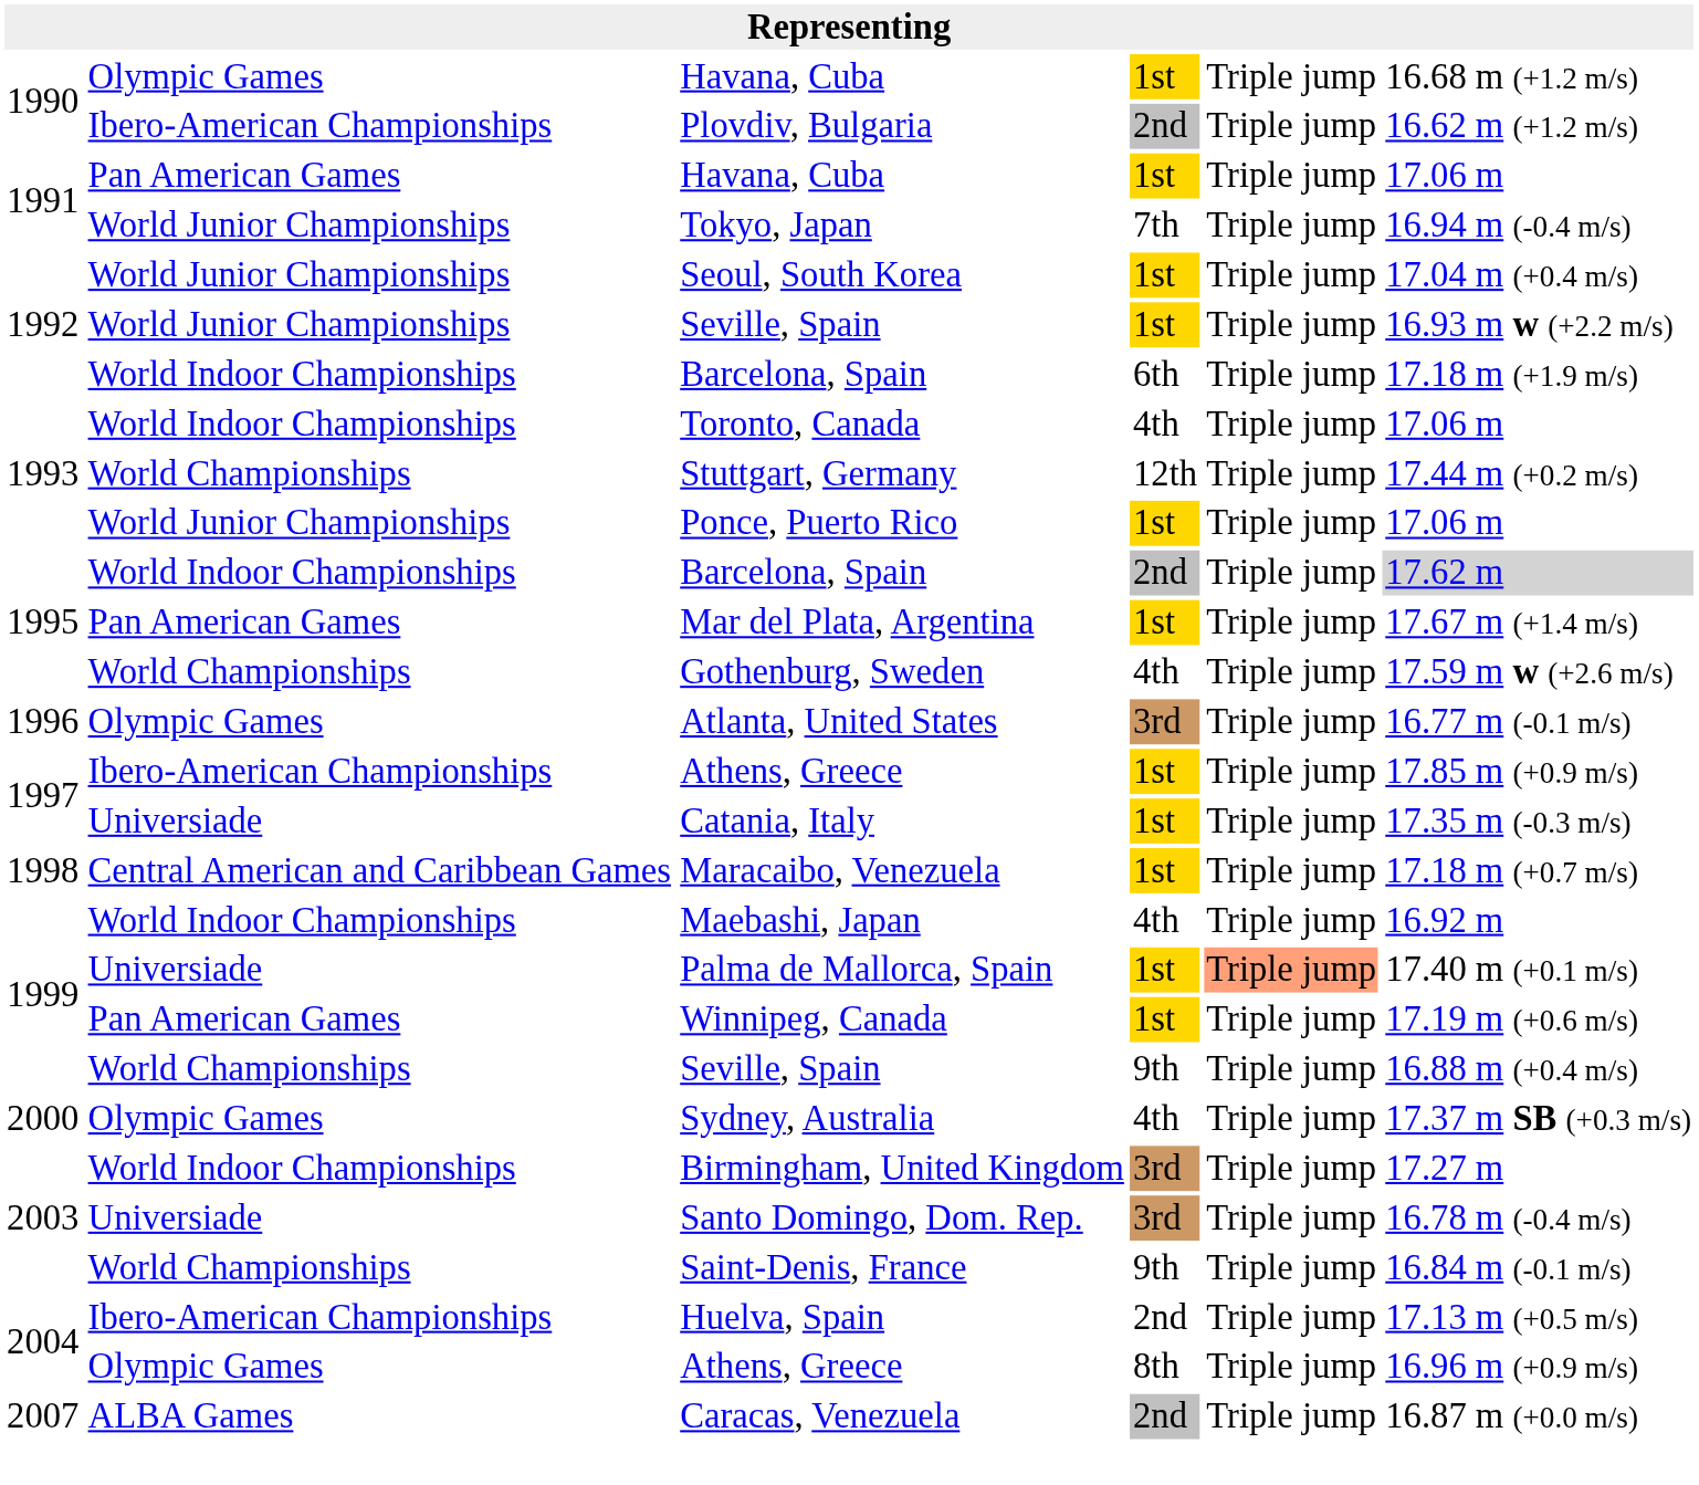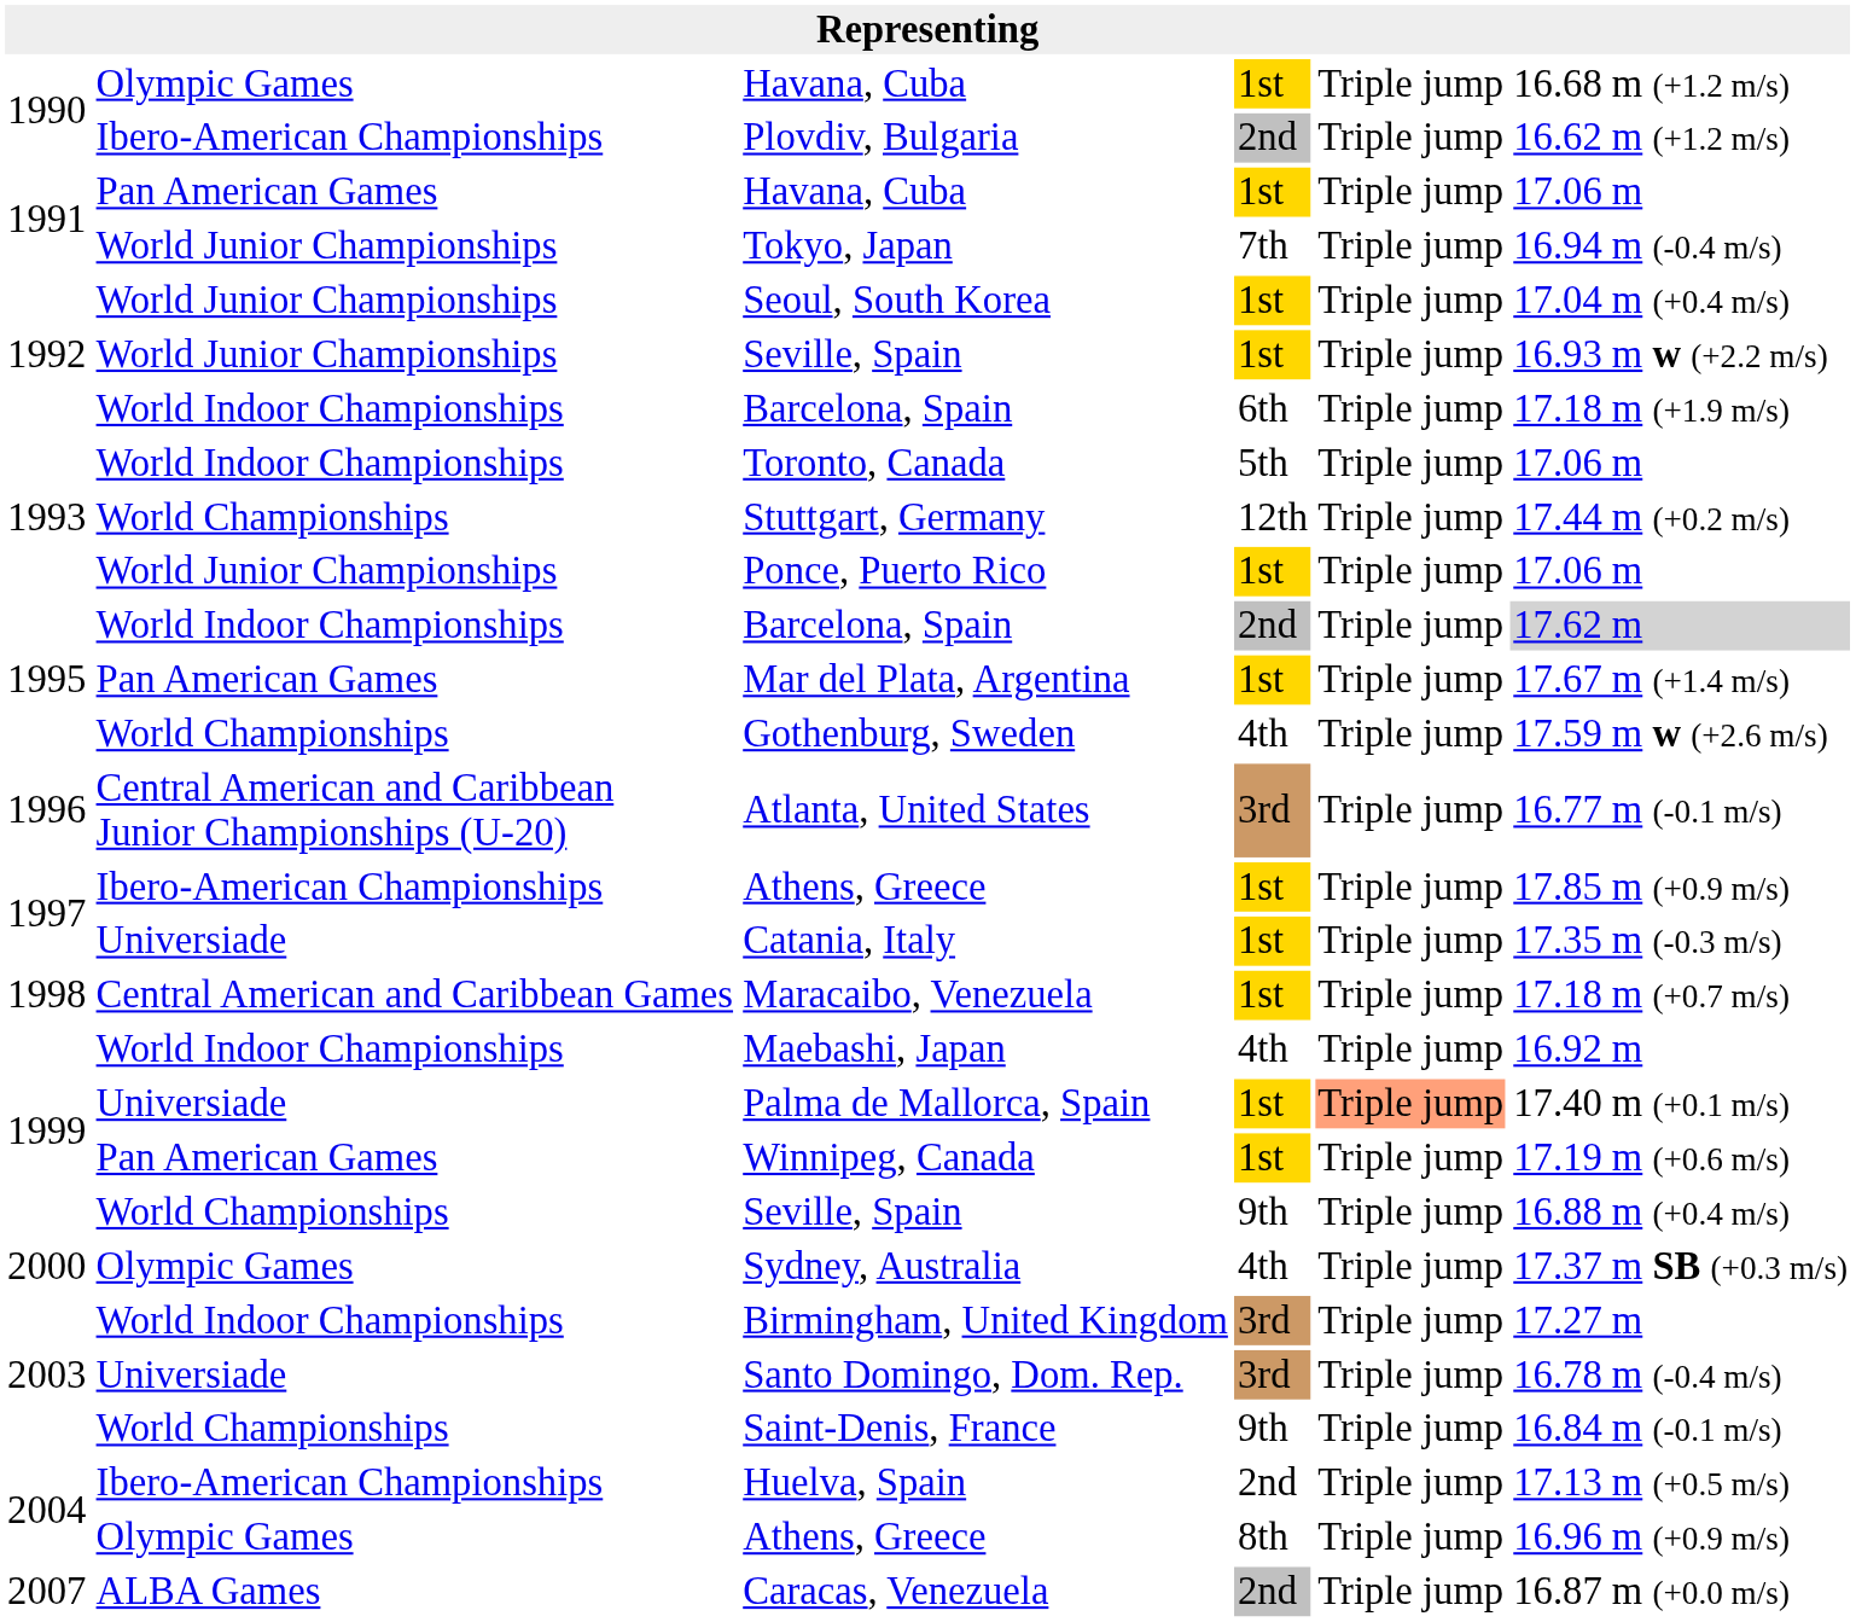Toronto, Canada | column 4: 4th -> 5th
Atlanta, United States | column 2: Olympic Games -> Central American and Caribbean Junior Championships (U-20)
